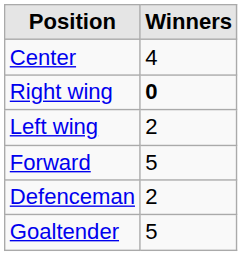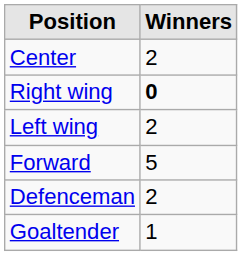Center | Winners: 4 -> 2
Goaltender | Winners: 5 -> 1
